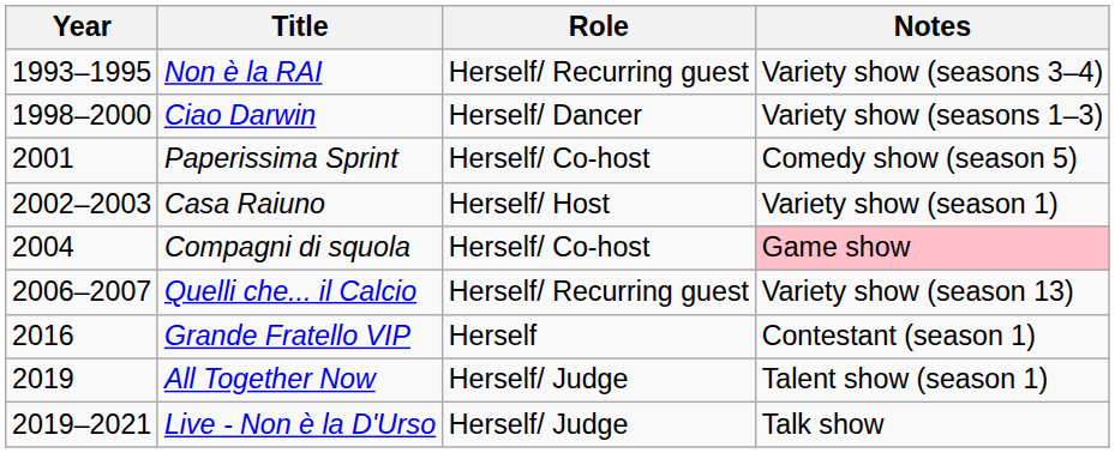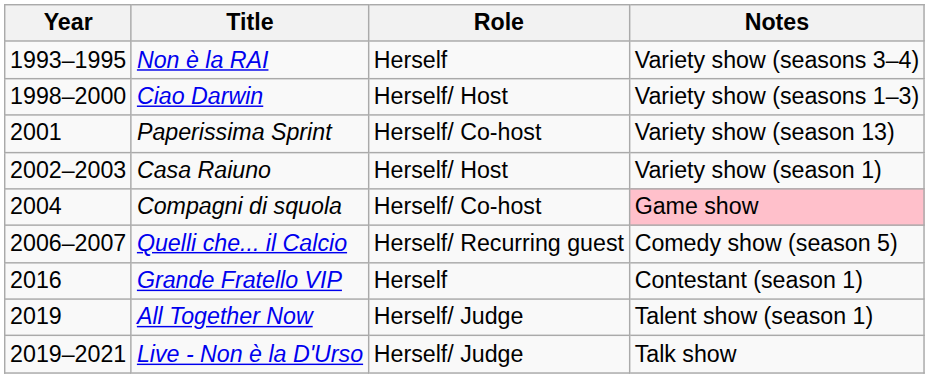Non è la RAI | Role: Herself/ Recurring guest -> Herself
Ciao Darwin | Role: Herself/ Dancer -> Herself/ Host
Paperissima Sprint | Notes: Comedy show (season 5) -> Variety show (season 13)
Quelli che... il Calcio | Notes: Variety show (season 13) -> Comedy show (season 5)
